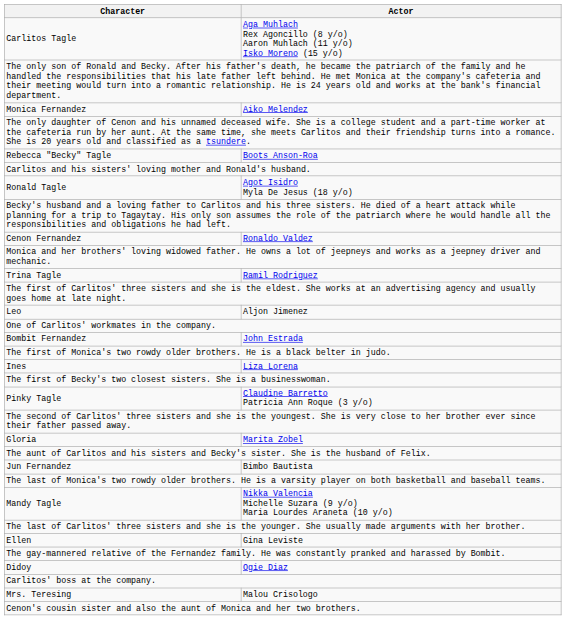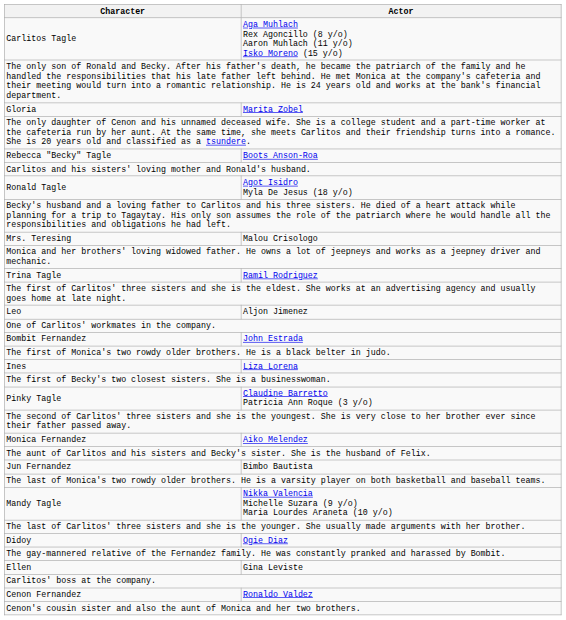rows swapped: Monica Fernandez <-> Gloria
rows swapped: Cenon Fernandez <-> Mrs. Teresing
rows swapped: Didoy <-> Ellen
